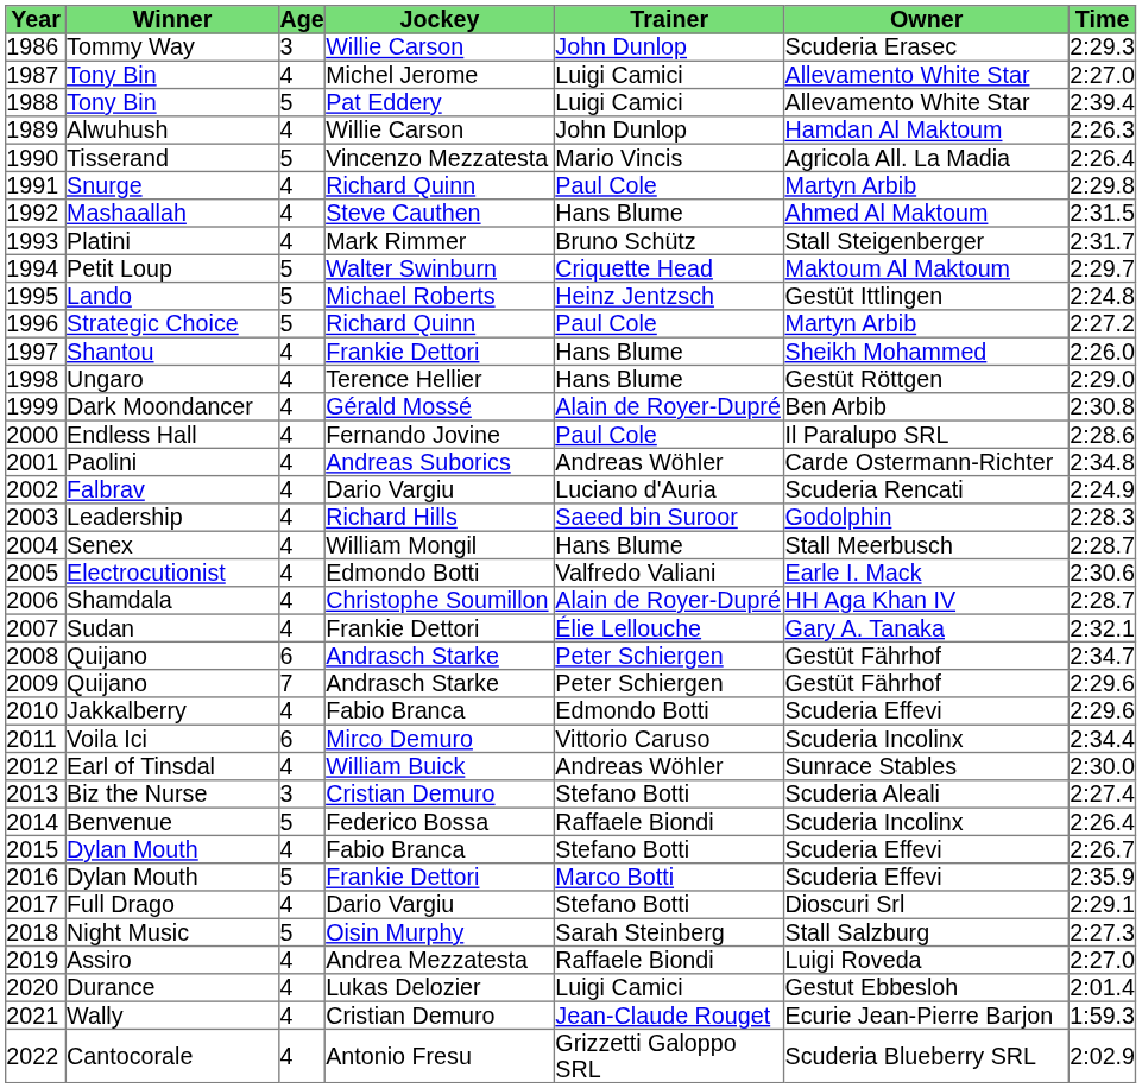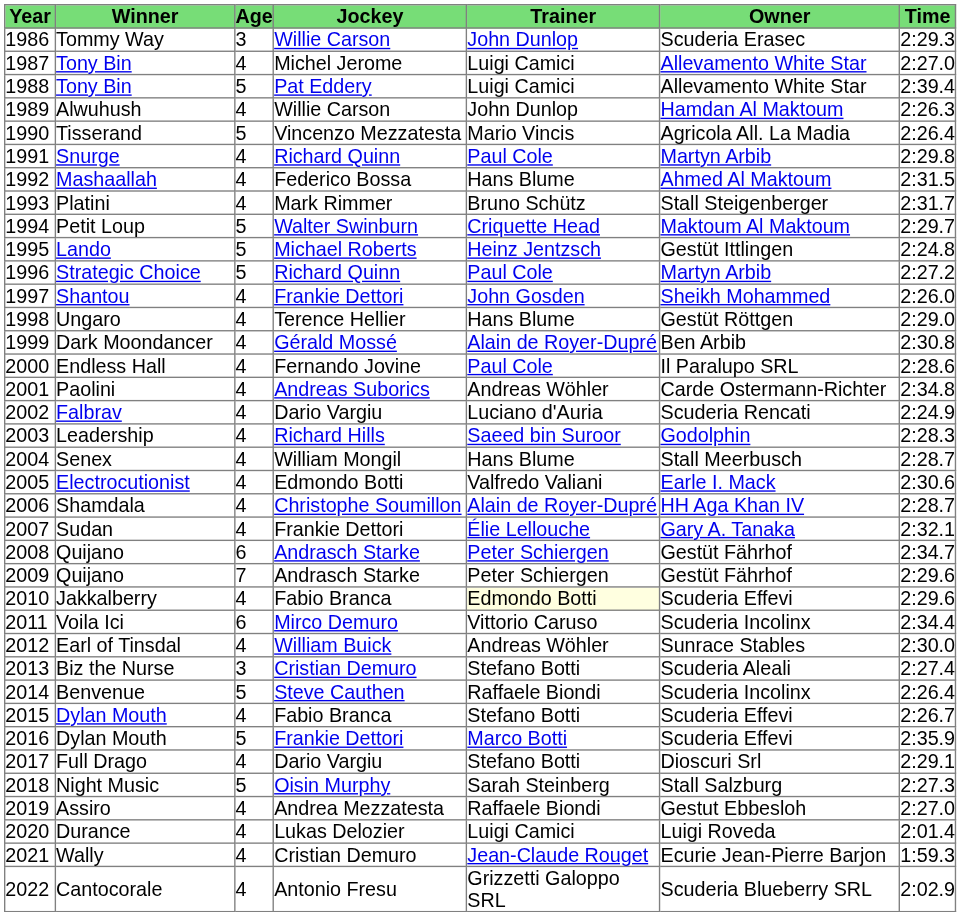Mashaallah | Jockey: Steve Cauthen -> Federico Bossa
Shantou | Trainer: Hans Blume -> John Gosden
Jakkalberry | Trainer: no background -> lightyellow background
Benvenue | Jockey: Federico Bossa -> Steve Cauthen
Assiro | Owner: Luigi Roveda -> Gestut Ebbesloh
Durance | Owner: Gestut Ebbesloh -> Luigi Roveda
